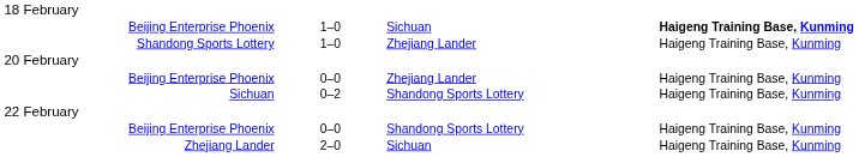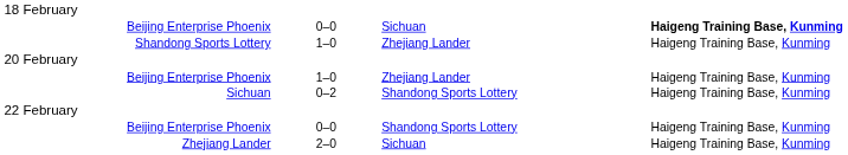Beijing Enterprise Phoenix / Sichuan | column 2: 1–0 -> 0–0
Beijing Enterprise Phoenix / Zhejiang Lander | column 2: 0–0 -> 1–0
